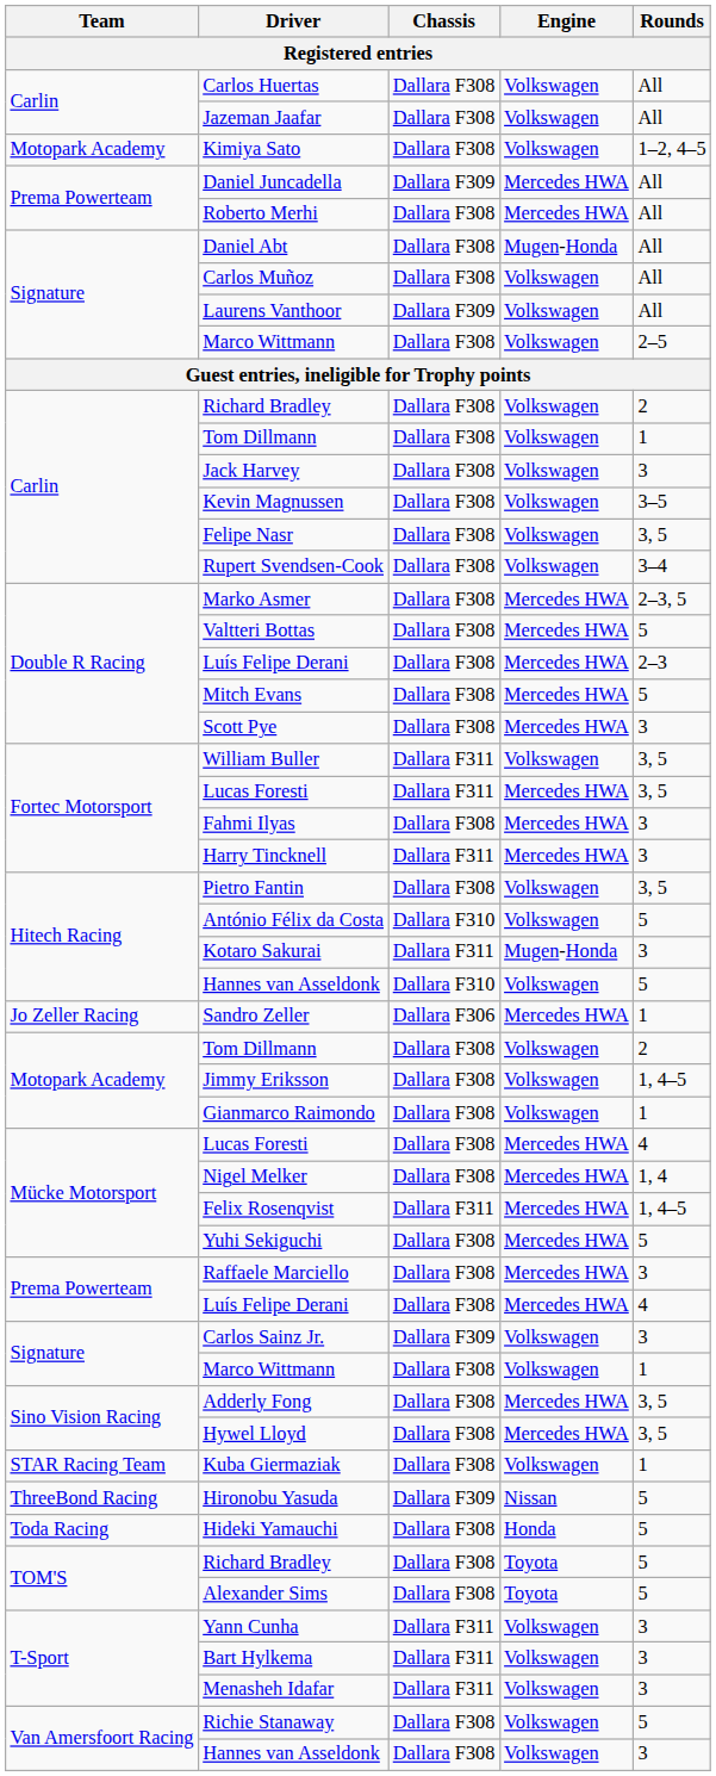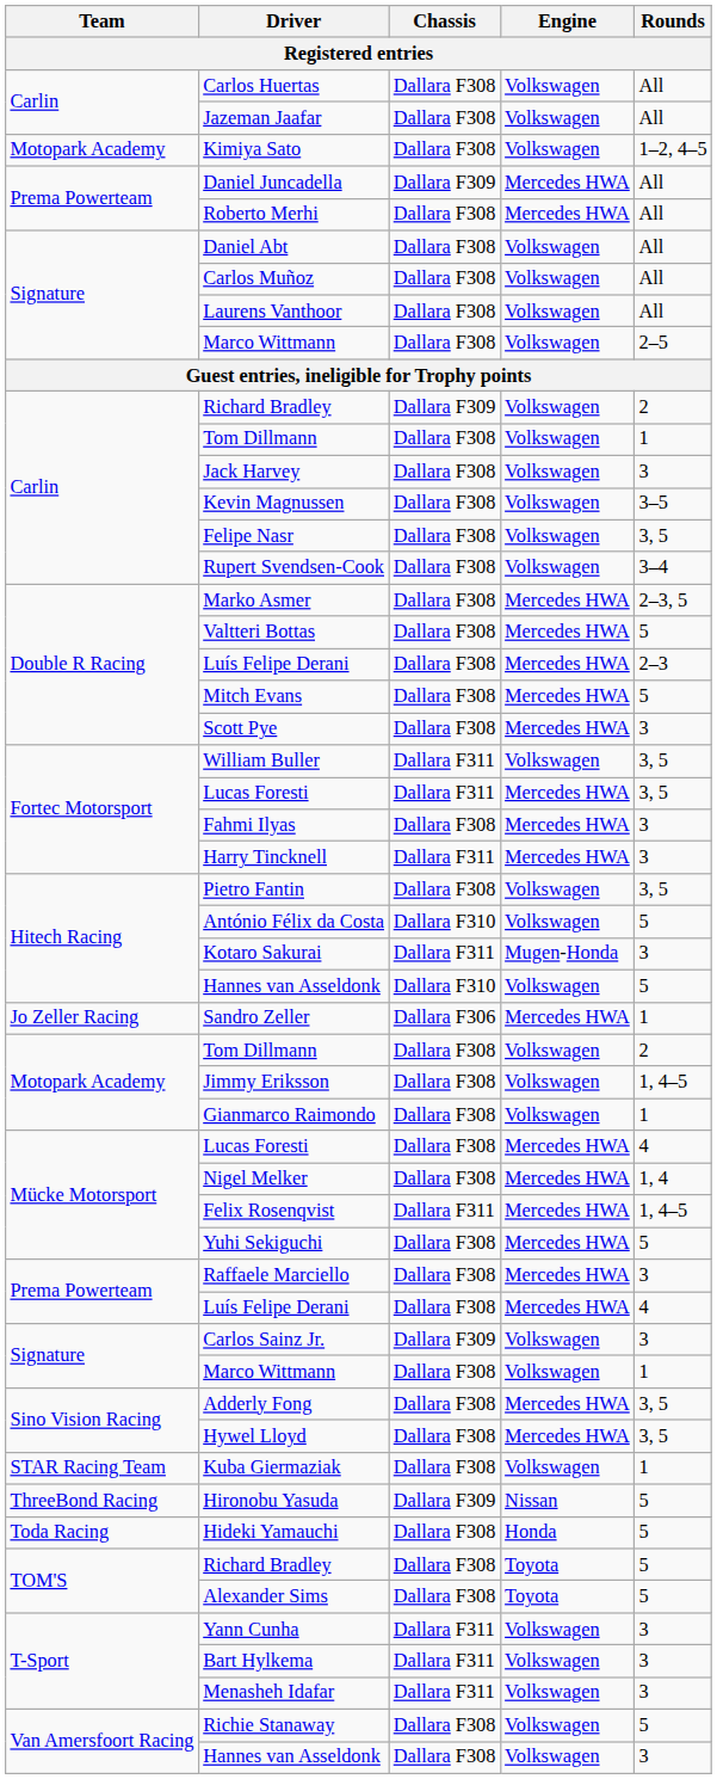Daniel Abt | Engine: Mugen-Honda -> Volkswagen
Laurens Vanthoor | Chassis: Dallara F309 -> Dallara F308
Carlin / Richard Bradley | Chassis: Dallara F308 -> Dallara F309
